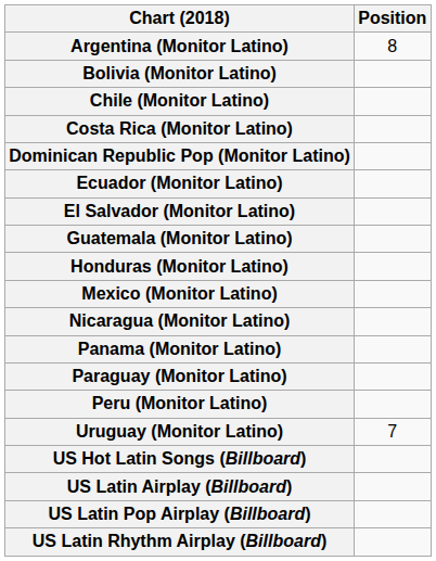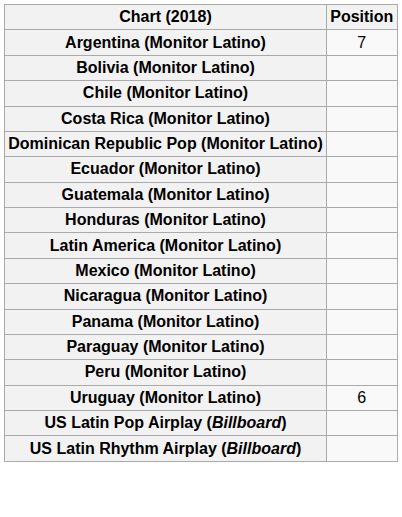Argentina (Monitor Latino) | Position: 8 -> 7
- row: El Salvador (Monitor Latino)
+ row: Latin America (Monitor Latino)
Uruguay (Monitor Latino) | Position: 7 -> 6
- row: US Hot Latin Songs (Billboard)
- row: US Latin Airplay (Billboard)
